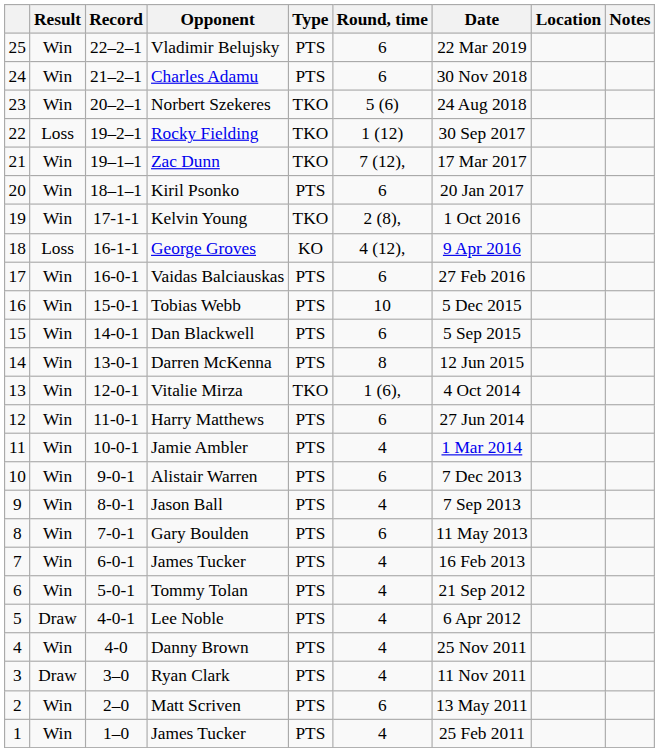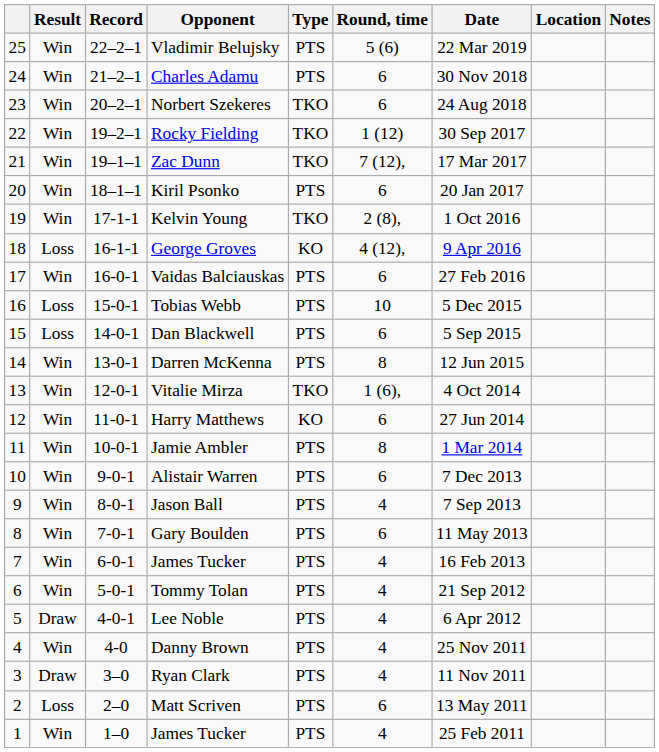Vladimir Belujsky | Round, time: 6 -> 5 (6)
Norbert Szekeres | Round, time: 5 (6) -> 6
Rocky Fielding | Result: Loss -> Win
Tobias Webb | Result: Win -> Loss
Dan Blackwell | Result: Win -> Loss
Harry Matthews | Type: PTS -> KO
Jamie Ambler | Round, time: 4 -> 8
Matt Scriven | Result: Win -> Loss
